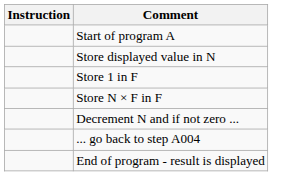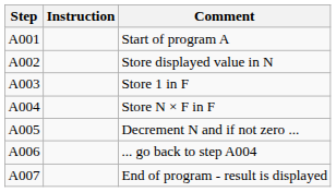+ column: Step | A001 | A002 | A003 | A004 | A005 | A006 | A007
